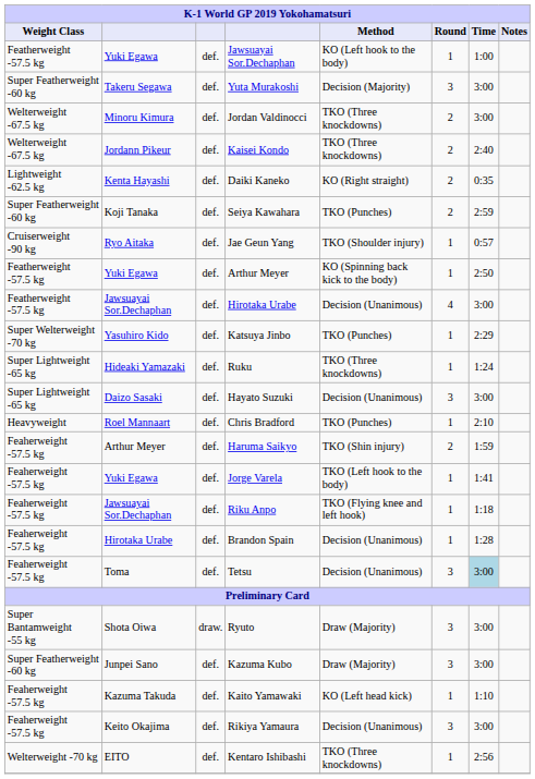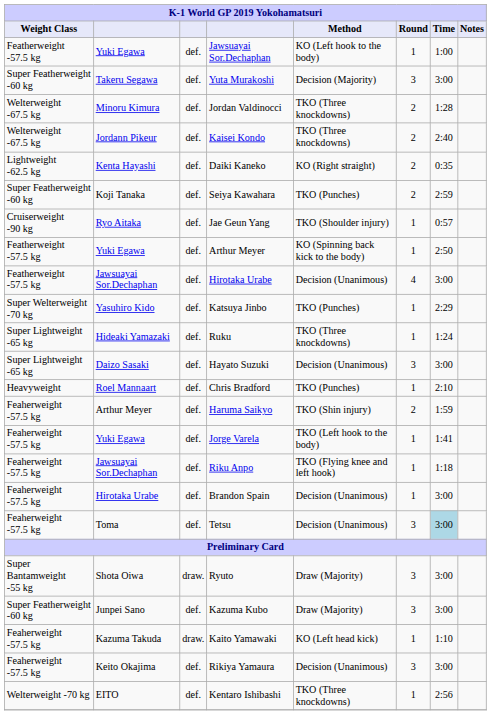Jordan Valdinocci | Time: 3:00 -> 1:28
Brandon Spain | Time: 1:28 -> 3:00
Kaito Yamawaki | column 3: def. -> draw.
